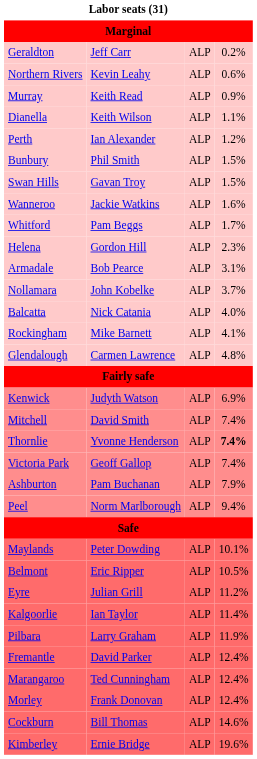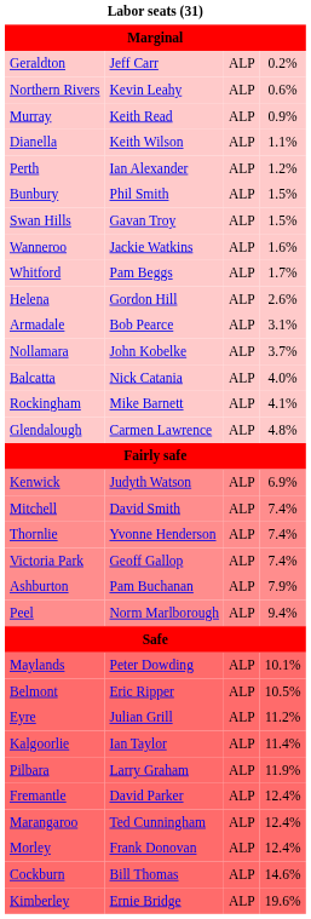Helena | column 4: 2.3% -> 2.6%
Thornlie | column 4: bold -> normal
